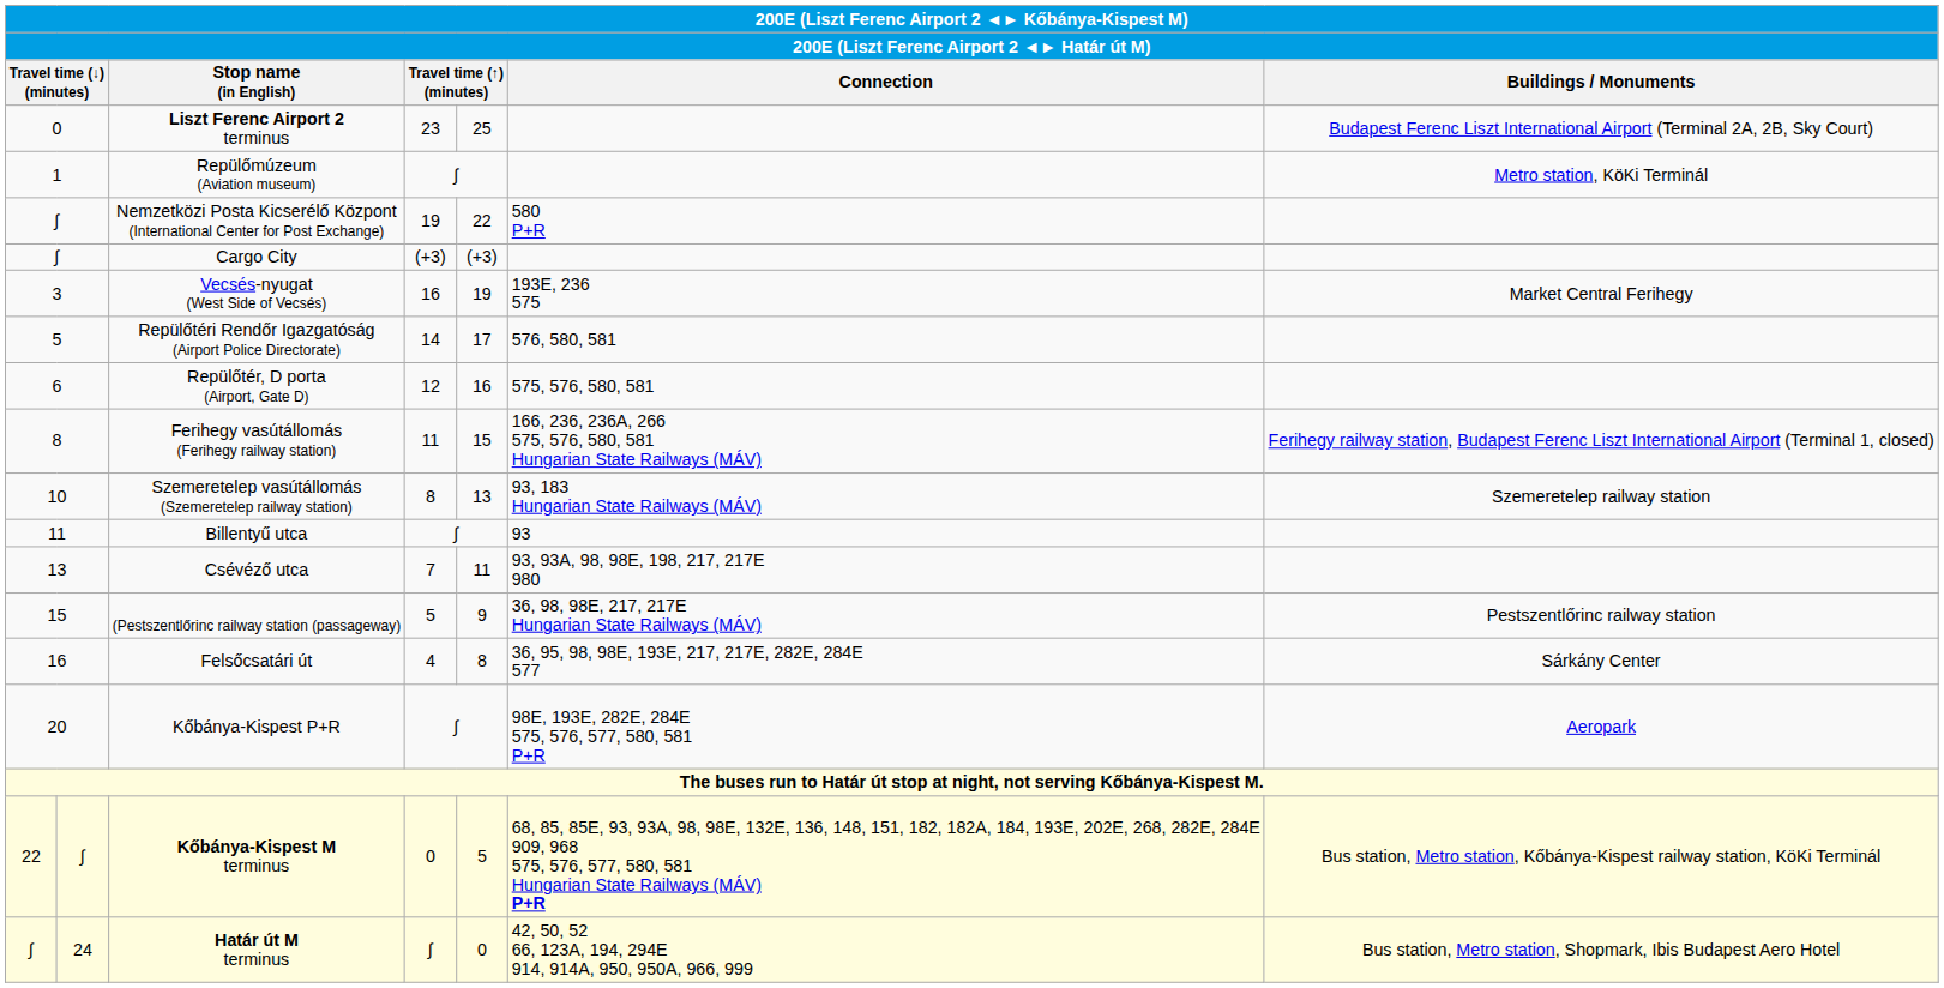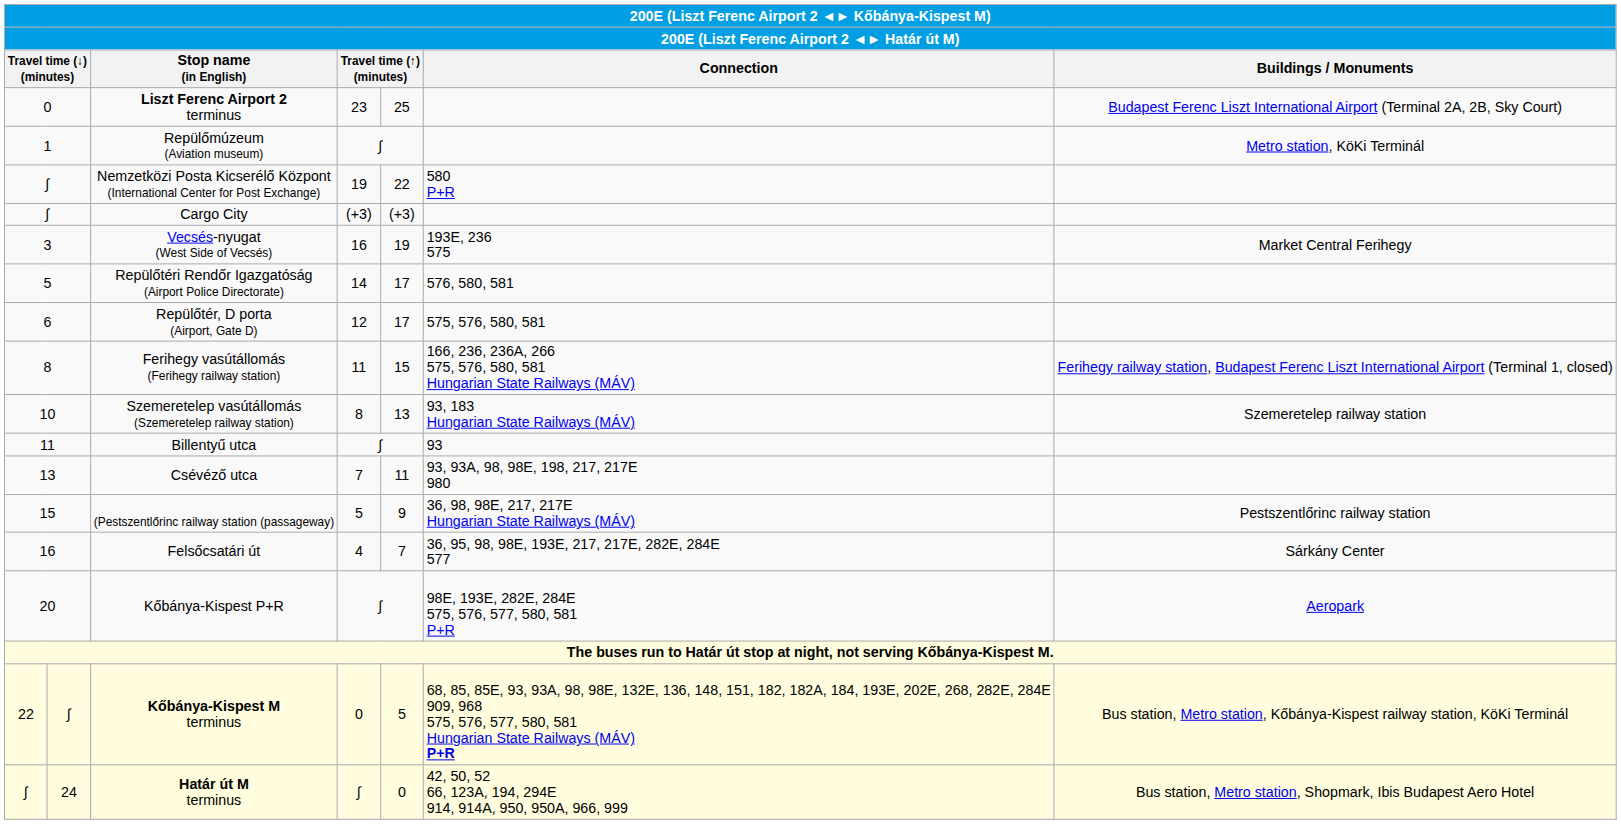Repülőtér, D porta (Airport, Gate D) | column 5: 16 -> 17
Felsőcsatári út | column 5: 8 -> 7
